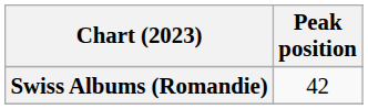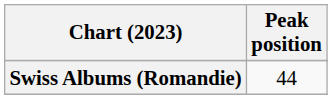Swiss Albums (Romandie) | Peak position: 42 -> 44
